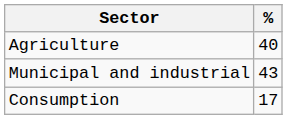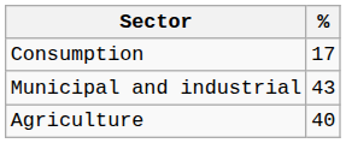rows swapped: Agriculture <-> Consumption
